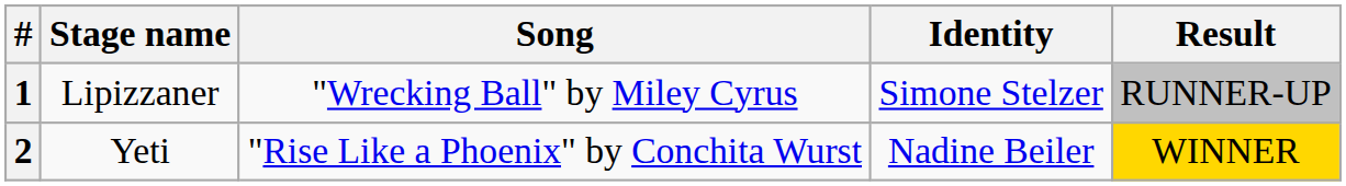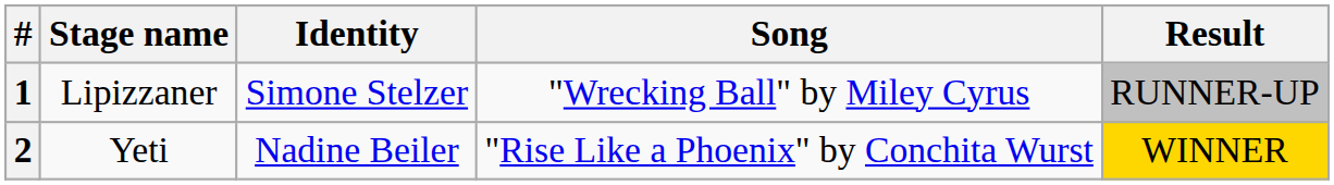columns swapped: Song <-> Identity
